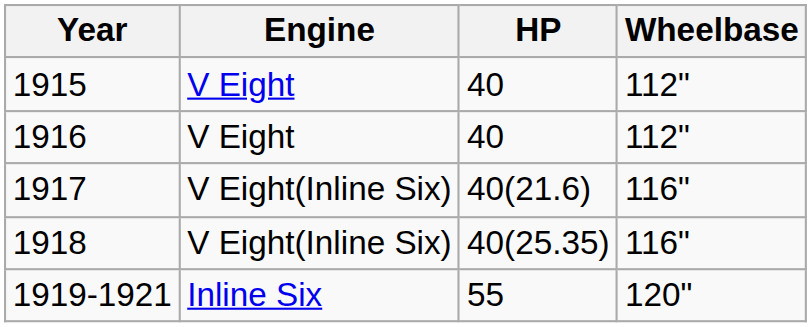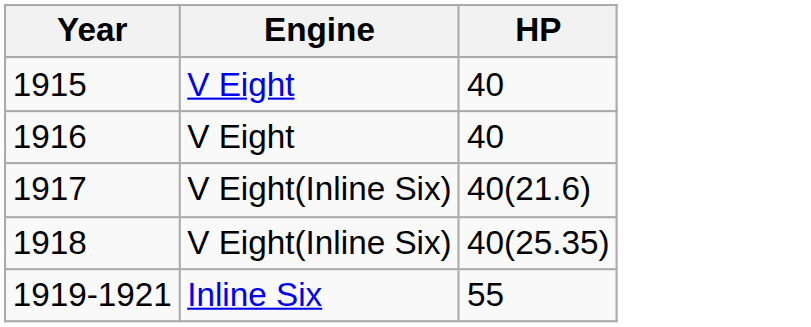- column: Wheelbase | 112" | 112" | 116" | 116" | 120"
